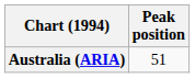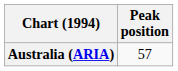Australia (ARIA) | Peak position: 51 -> 57
